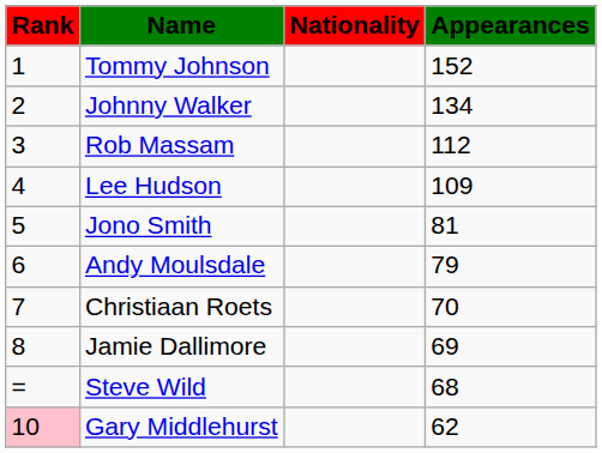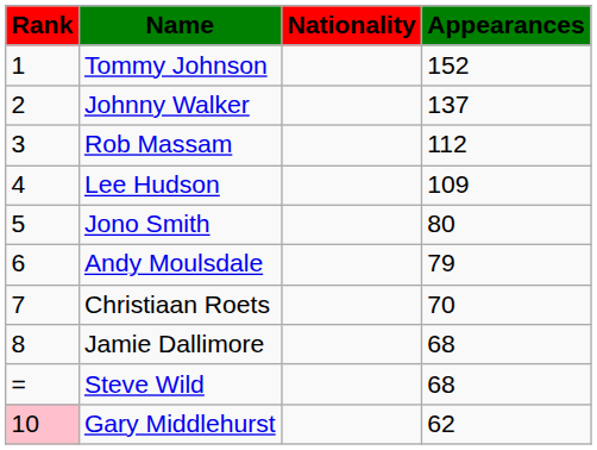Johnny Walker | Appearances: 134 -> 137
Jono Smith | Appearances: 81 -> 80
Jamie Dallimore | Appearances: 69 -> 68
